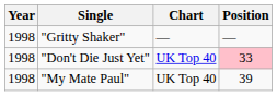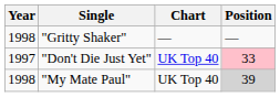"Don't Die Just Yet" | Year: 1998 -> 1997
"My Mate Paul" | Position: no background -> lightgrey background
